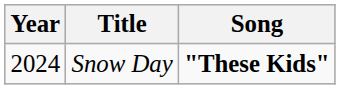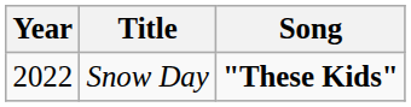Snow Day | Year: 2024 -> 2022
